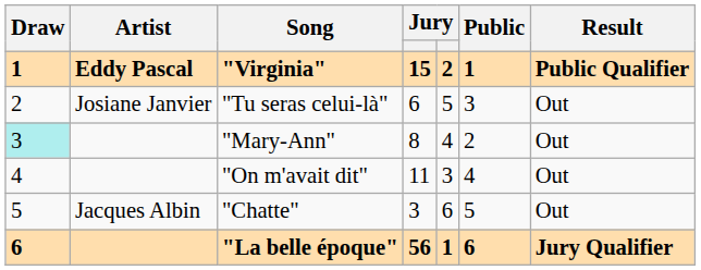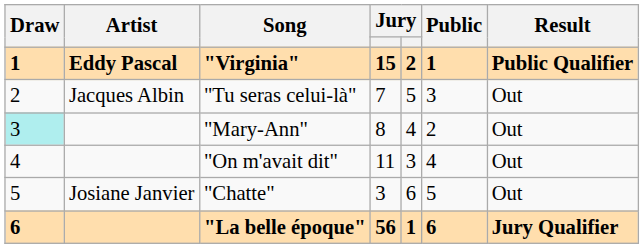"Tu seras celui-là" | Artist: Josiane Janvier -> Jacques Albin
"Tu seras celui-là" | column 4: 6 -> 7
"Chatte" | Artist: Jacques Albin -> Josiane Janvier
